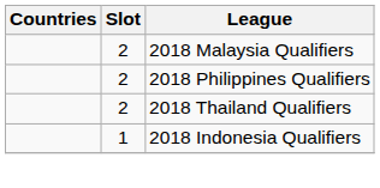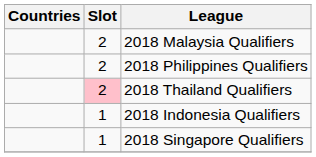2018 Thailand Qualifiers | Slot: no background -> pink background
+ row: 1 | 2018 Singapore Qualifiers
